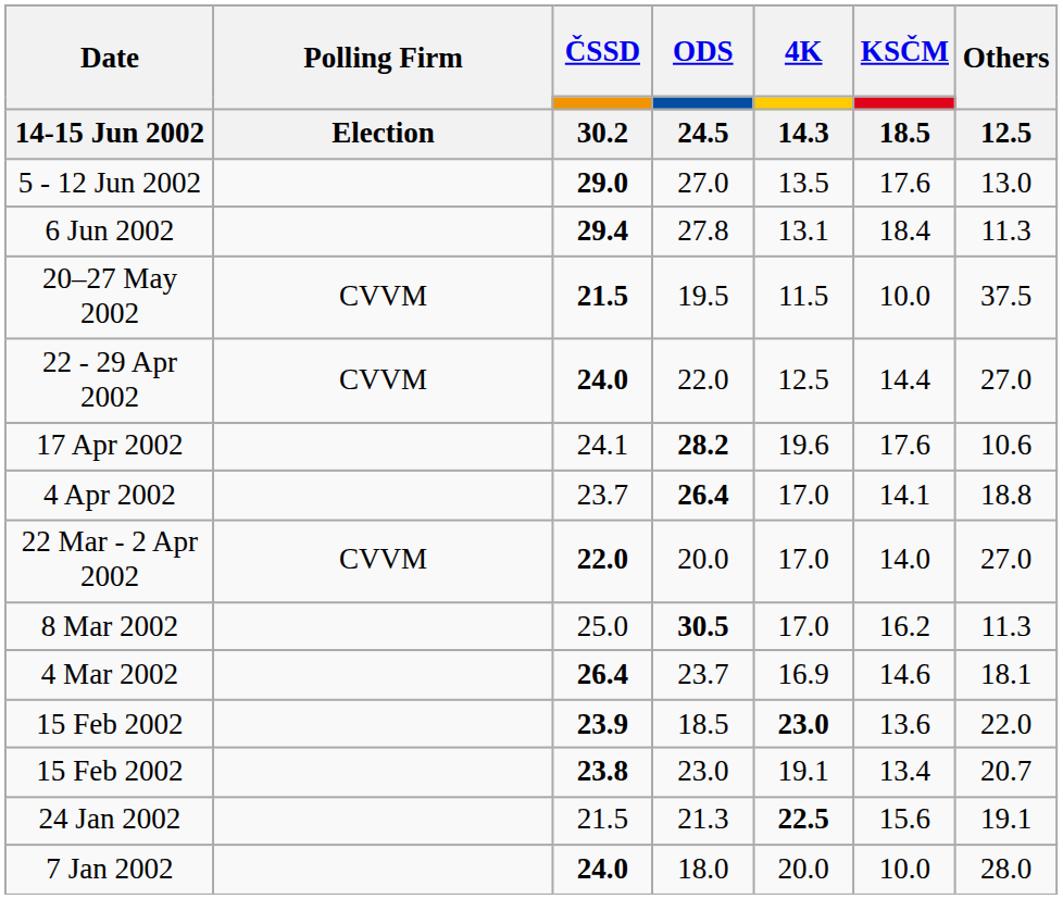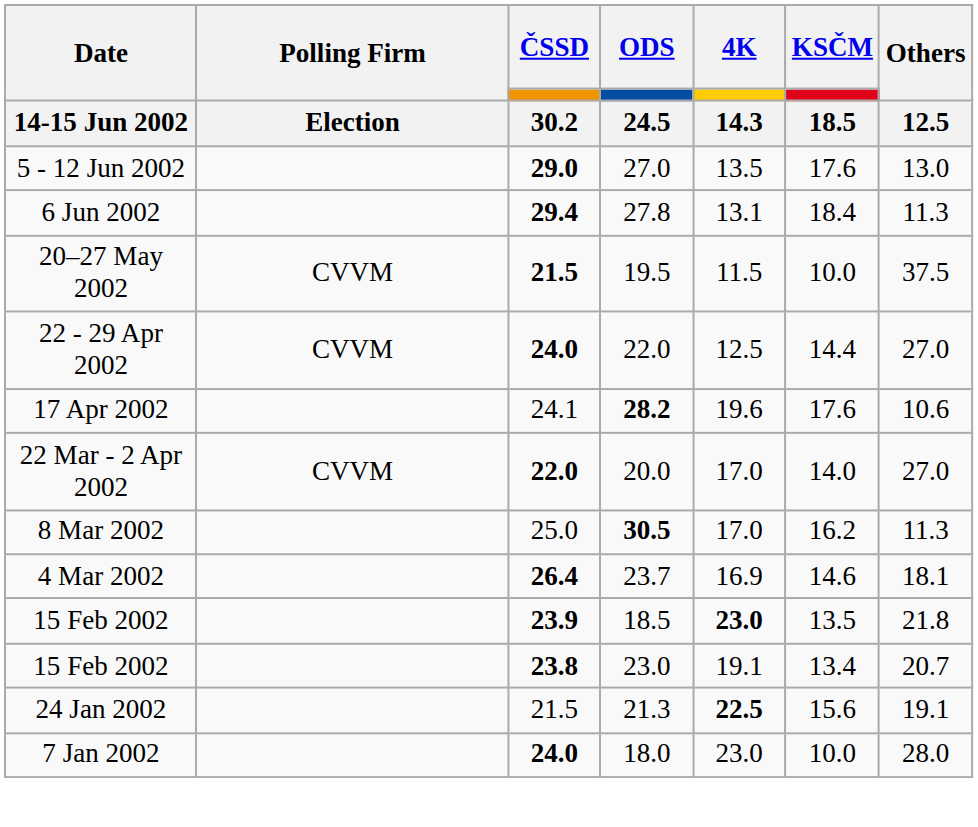- row: 4 Apr 2002 | 23.7 | 26.4 | 17.0 | 14.1 | 18.8
15 Feb 2002 / 18.5 | KSČM / 18.5: 13.6 -> 13.5
15 Feb 2002 / 18.5 | Others / 12.5: 22.0 -> 21.8
7 Jan 2002 | 4K / 14.3: 20.0 -> 23.0
